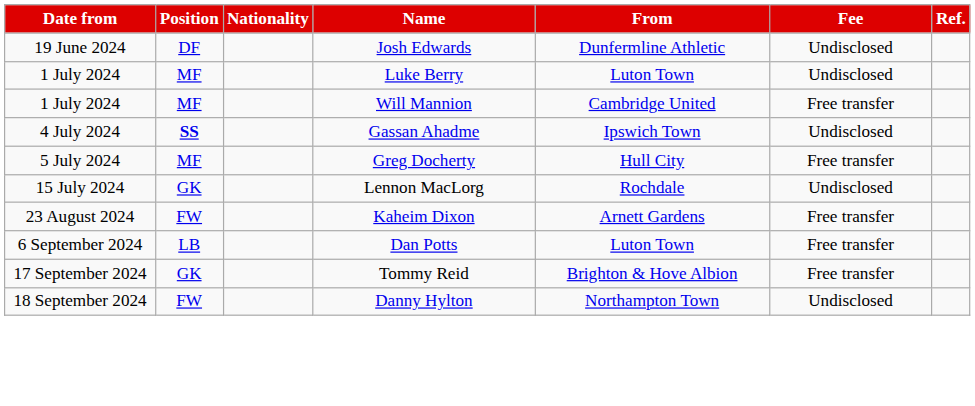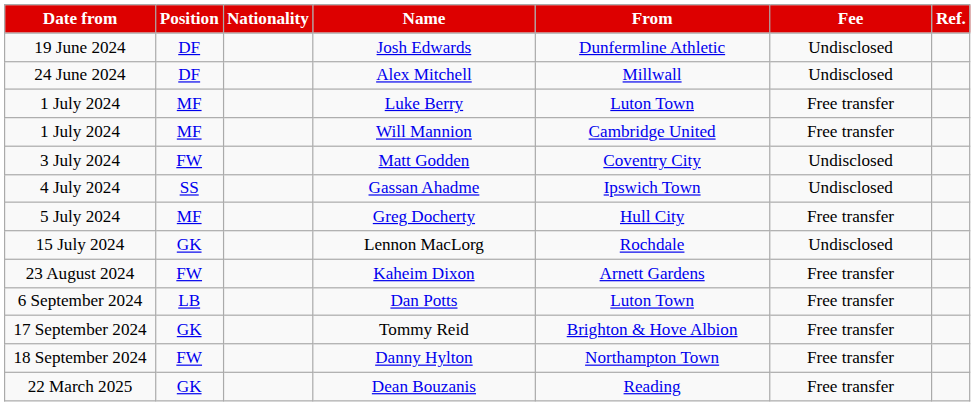+ row: 24 June 2024 | DF | Alex Mitchell | Millwall | Undisclosed
Luke Berry | Fee: Undisclosed -> Free transfer
+ row: 3 July 2024 | FW | Matt Godden | Coventry City | Undisclosed
Gassan Ahadme | Position: bold -> normal
Danny Hylton | Fee: Undisclosed -> Free transfer
+ row: 22 March 2025 | GK | Dean Bouzanis | Reading | Free transfer
